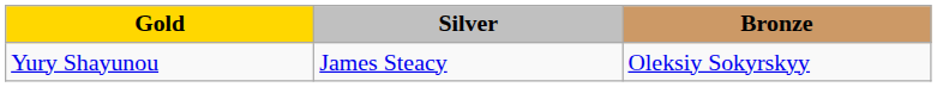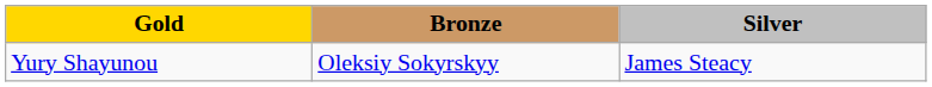columns swapped: Silver <-> Bronze
